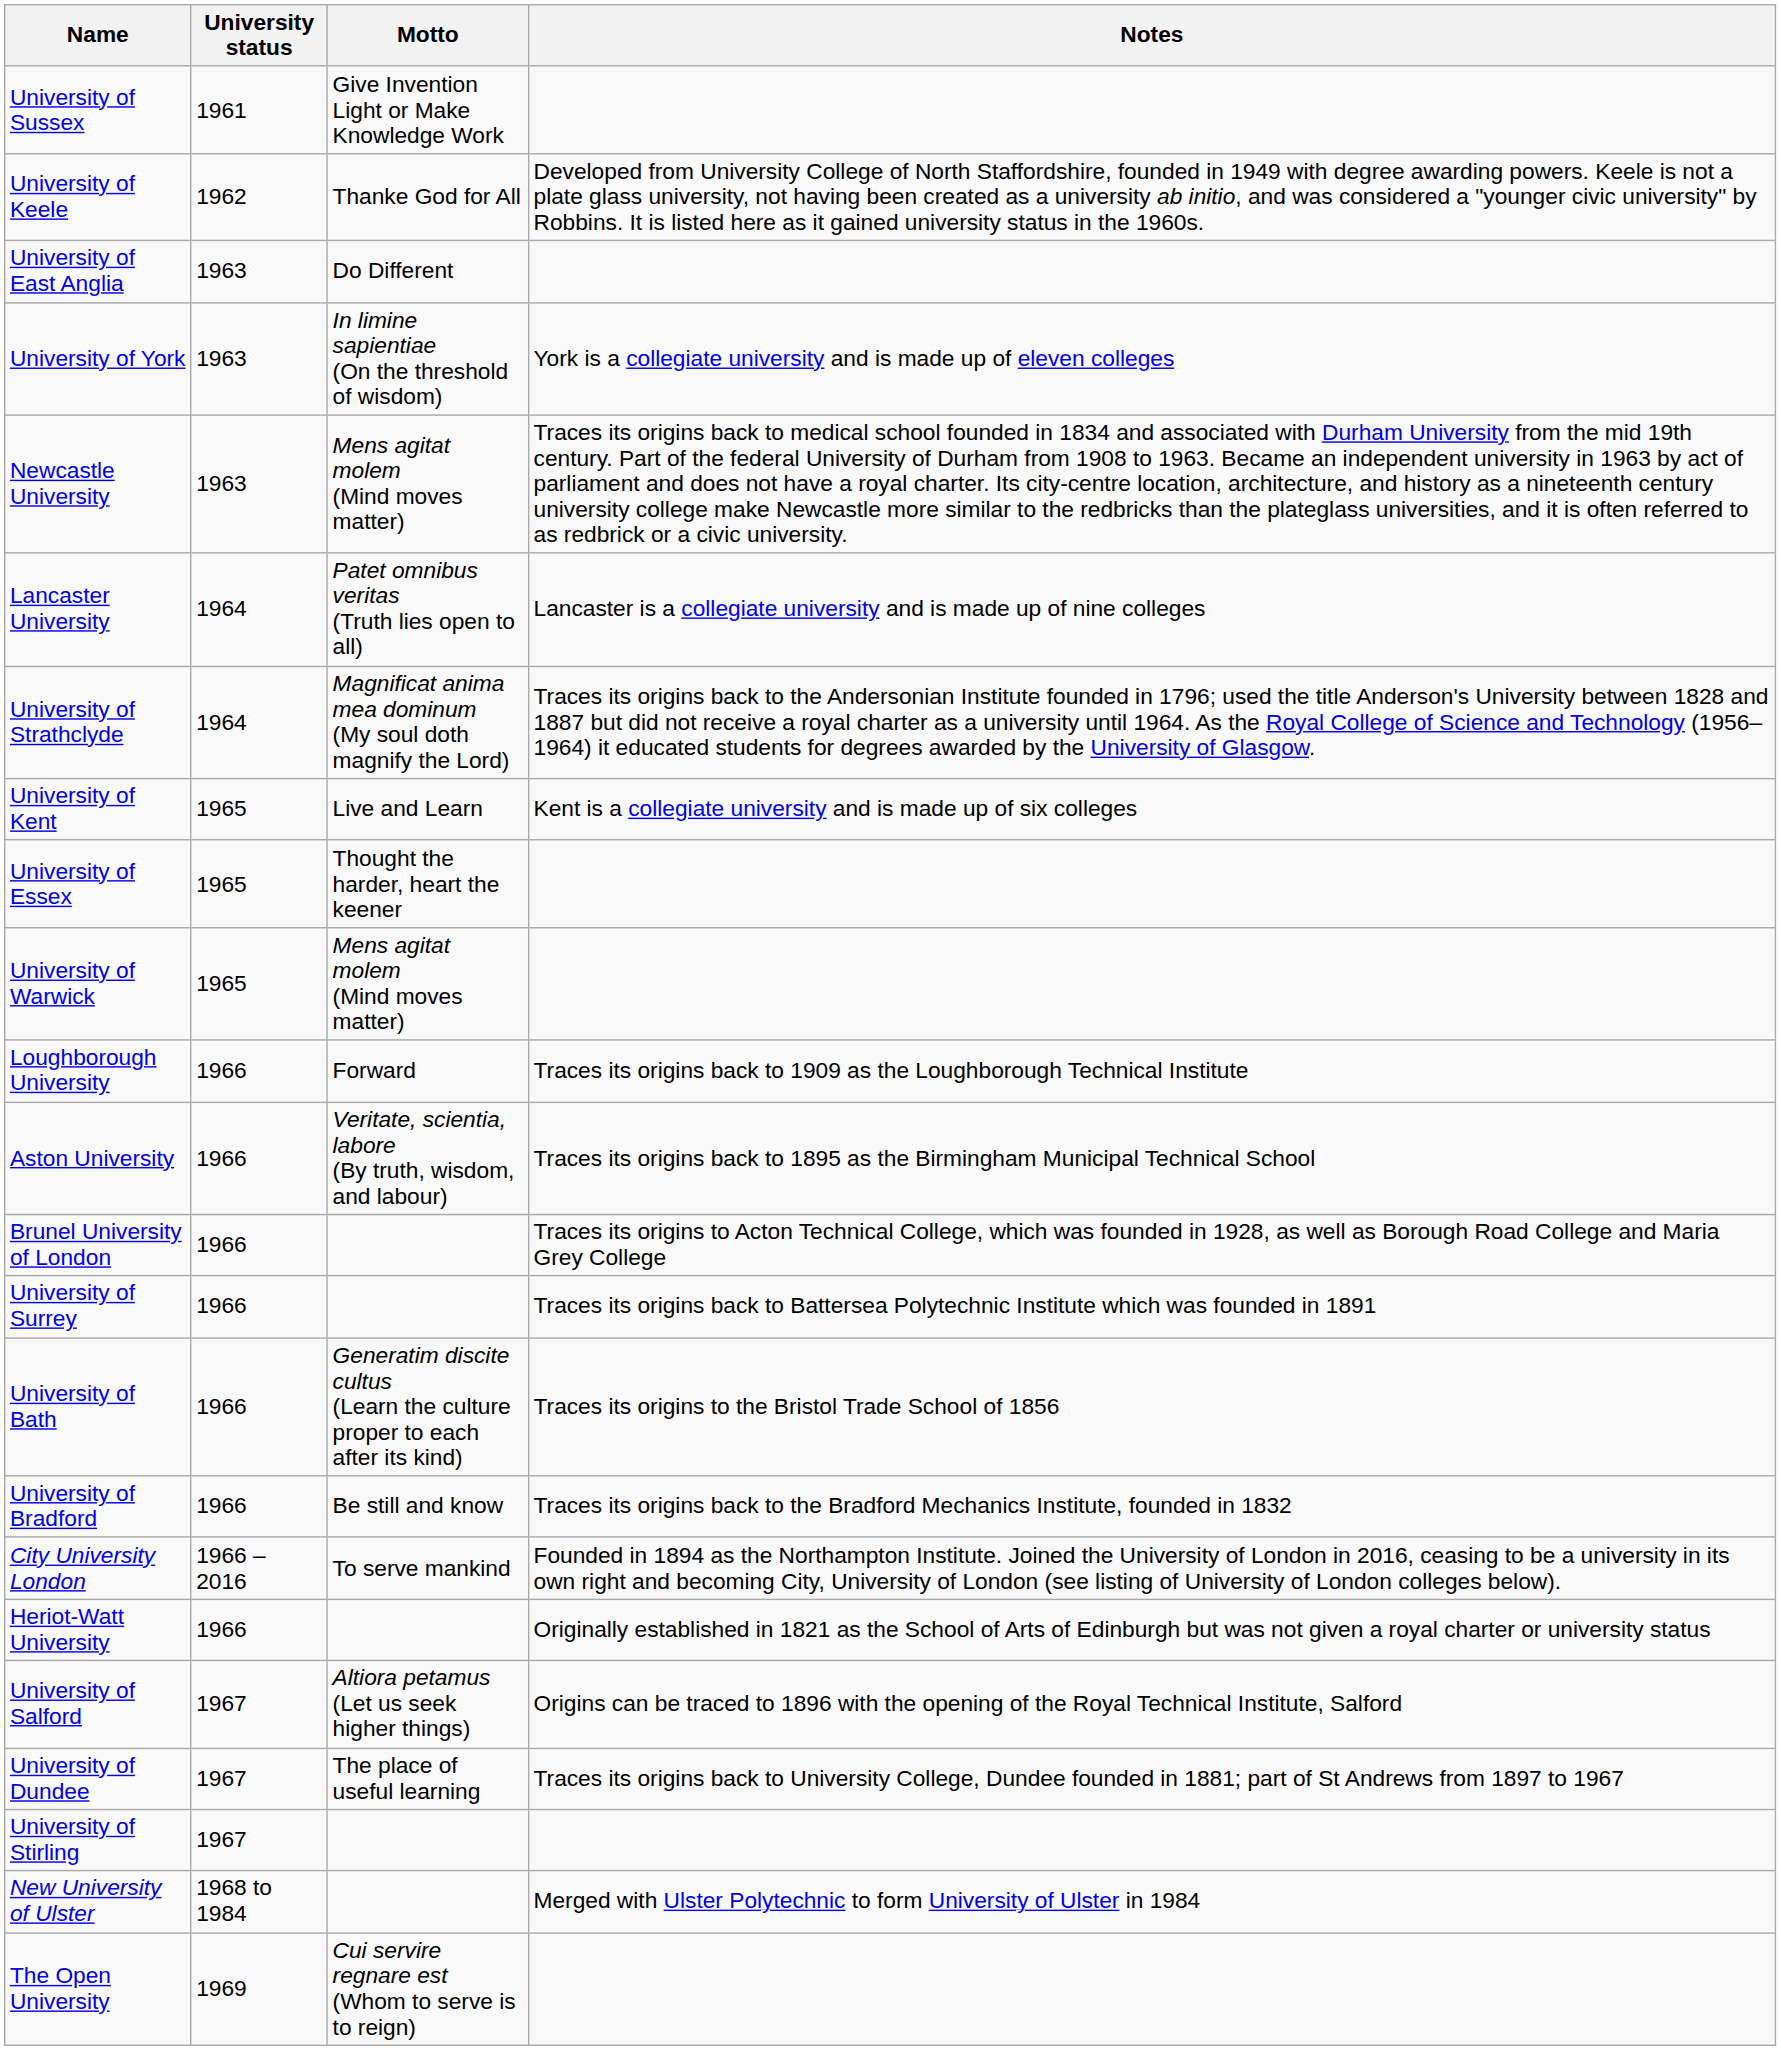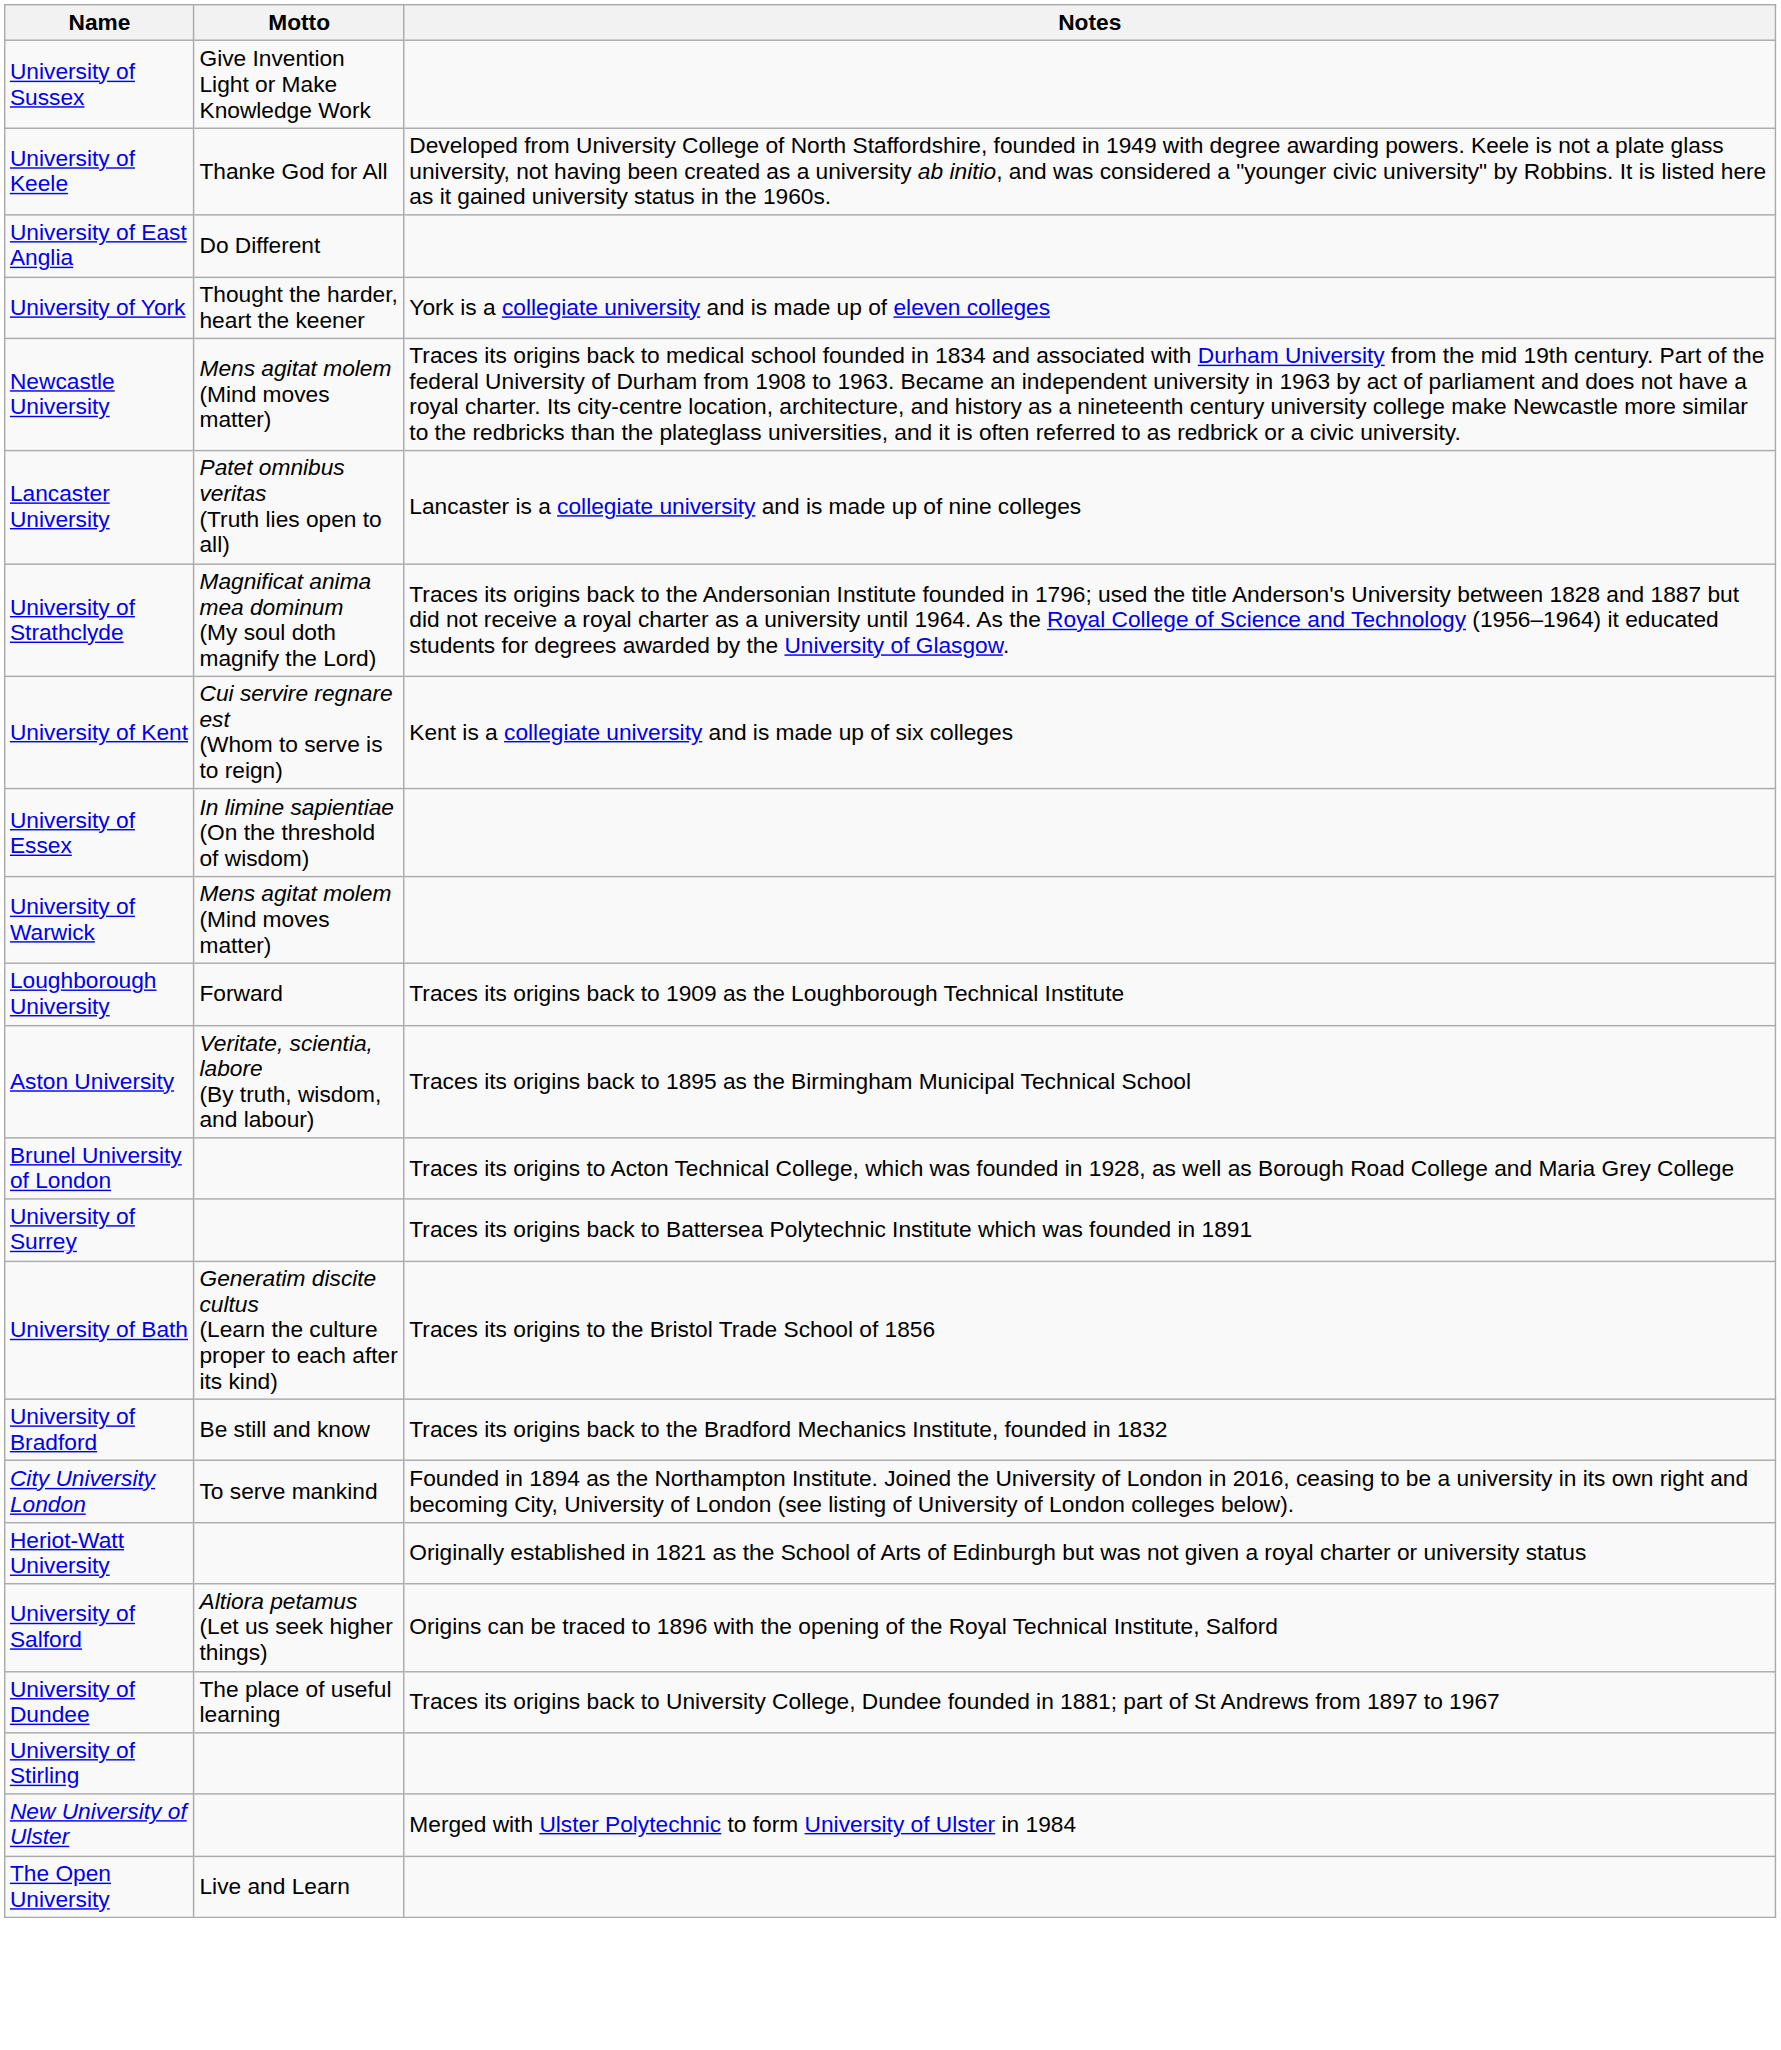- column: University status | 1961 | 1962 | 1963 | 1963 | 1963 | 1964 | 1964 | 1965 | 1965 | 1965 | 1966 | 1966 | 1966 | 1966 | 1966 | 1966 | 1966 – 2016 | 1966 | 1967 | 1967 | 1967 | 1968 to 1984 | 1969
University of York | Motto: In limine sapientiae (On the threshold of wisdom) -> Thought the harder, heart the keener
University of Kent | Motto: Live and Learn -> Cui servire regnare est (Whom to serve is to reign)
University of Essex | Motto: Thought the harder, heart the keener -> In limine sapientiae (On the threshold of wisdom)
The Open University | Motto: Cui servire regnare est (Whom to serve is to reign) -> Live and Learn
